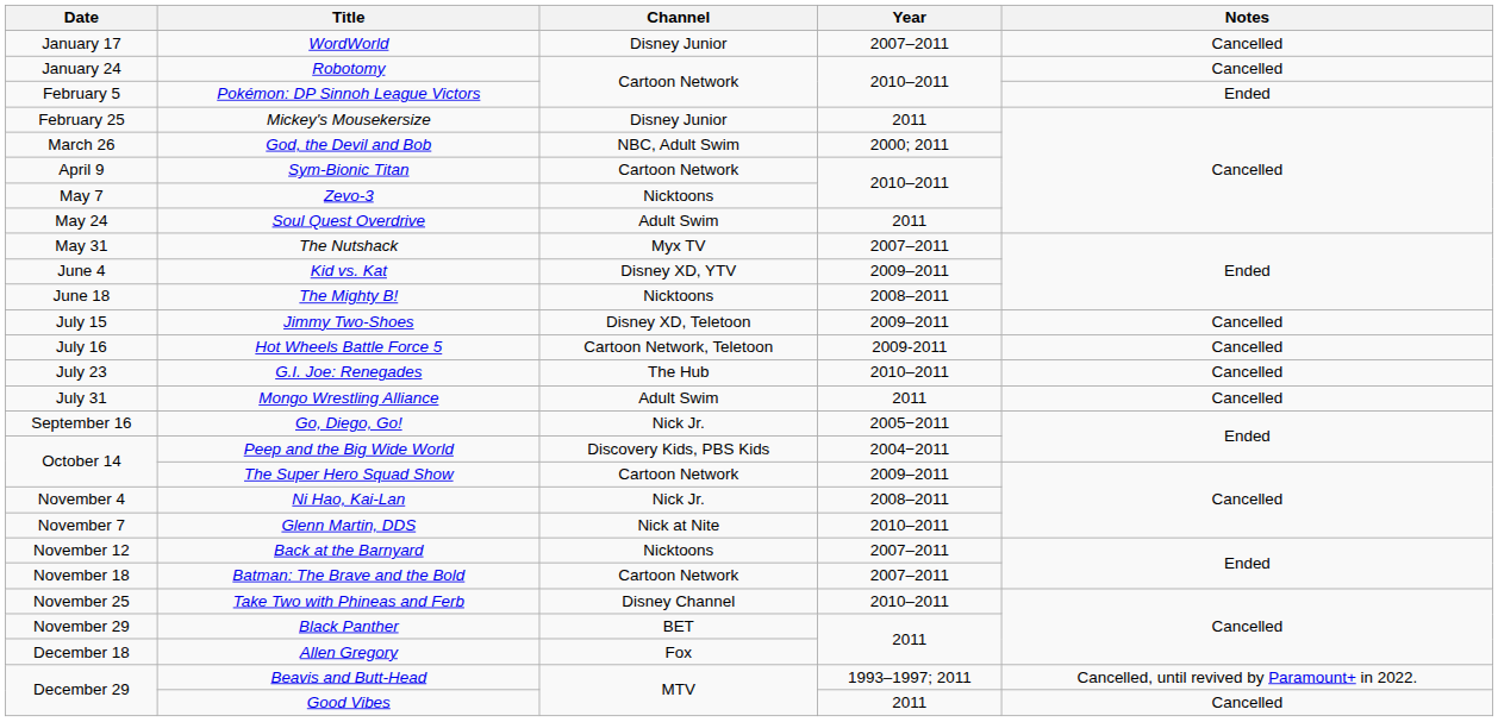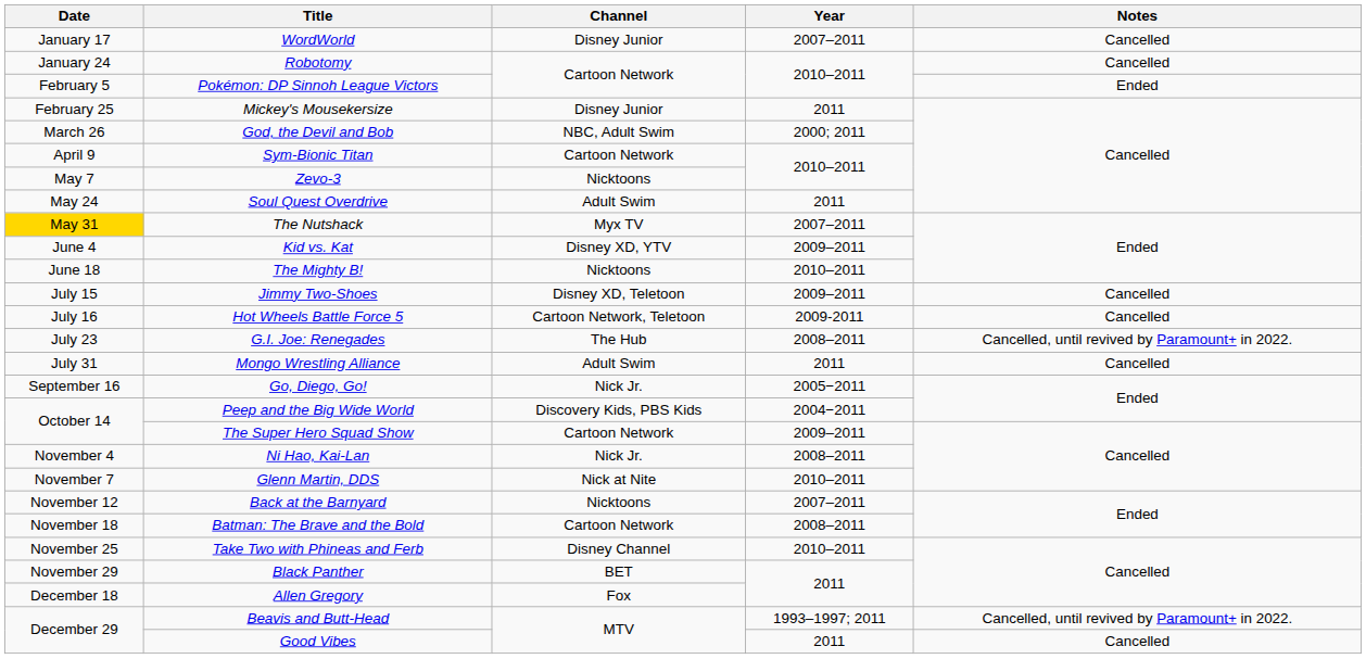The Nutshack | Date: no background -> gold background
The Mighty B! | Year: 2008–2011 -> 2010–2011
G.I. Joe: Renegades | Year: 2010–2011 -> 2008–2011
G.I. Joe: Renegades | Notes: Cancelled -> Cancelled, until revived by Paramount+ in 2022.
Batman: The Brave and the Bold | Year: 2007–2011 -> 2008–2011
